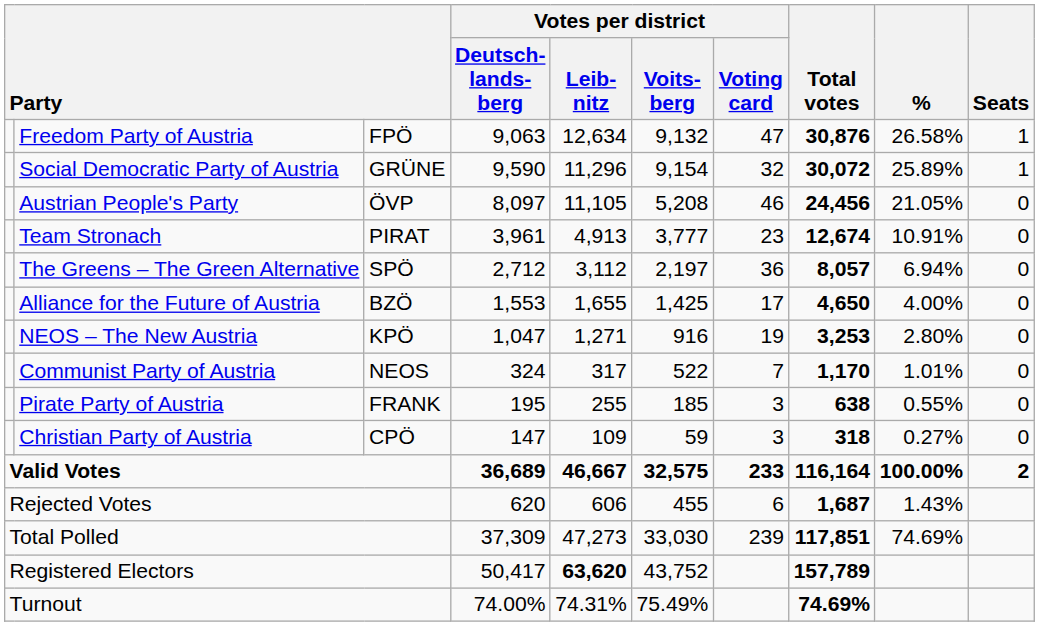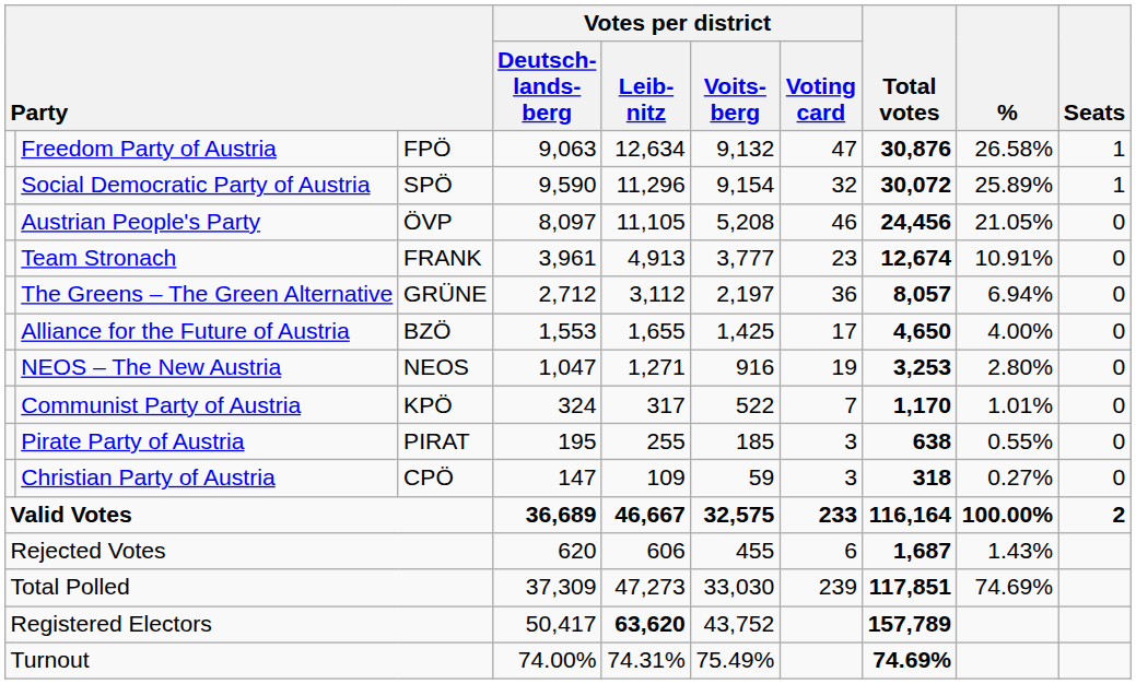Social Democratic Party of Austria | column 3: GRÜNE -> SPÖ
Team Stronach | column 3: PIRAT -> FRANK
The Greens – The Green Alternative | column 3: SPÖ -> GRÜNE
NEOS – The New Austria | column 3: KPÖ -> NEOS
Communist Party of Austria | column 3: NEOS -> KPÖ
Pirate Party of Austria | column 3: FRANK -> PIRAT
